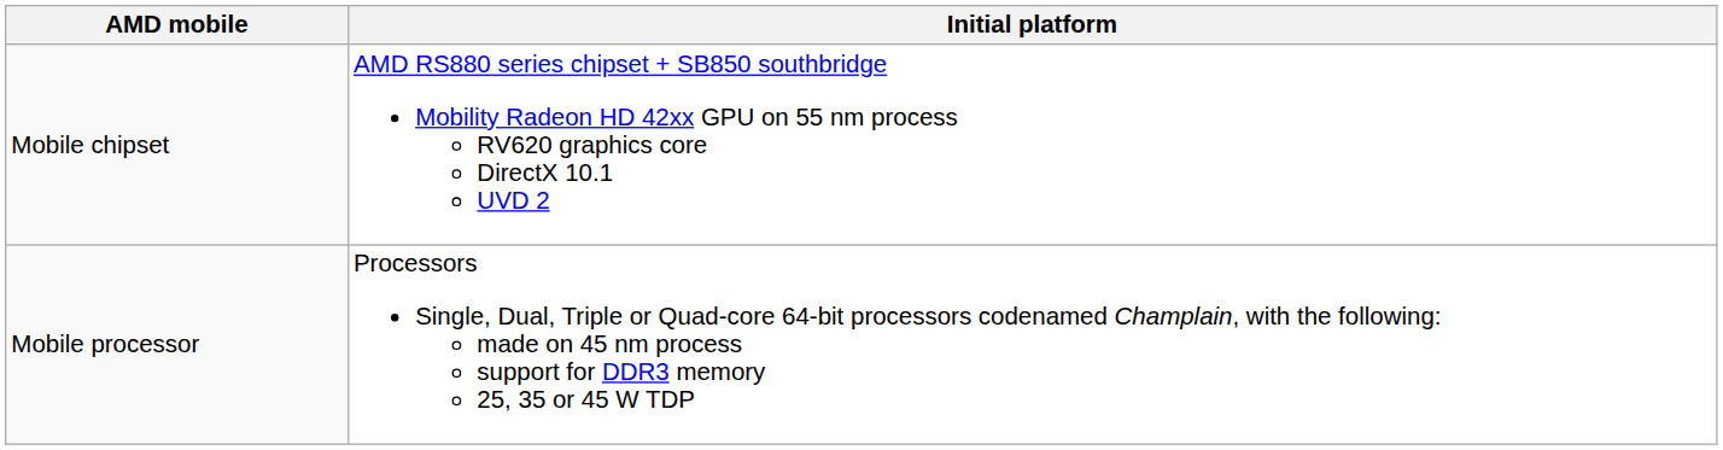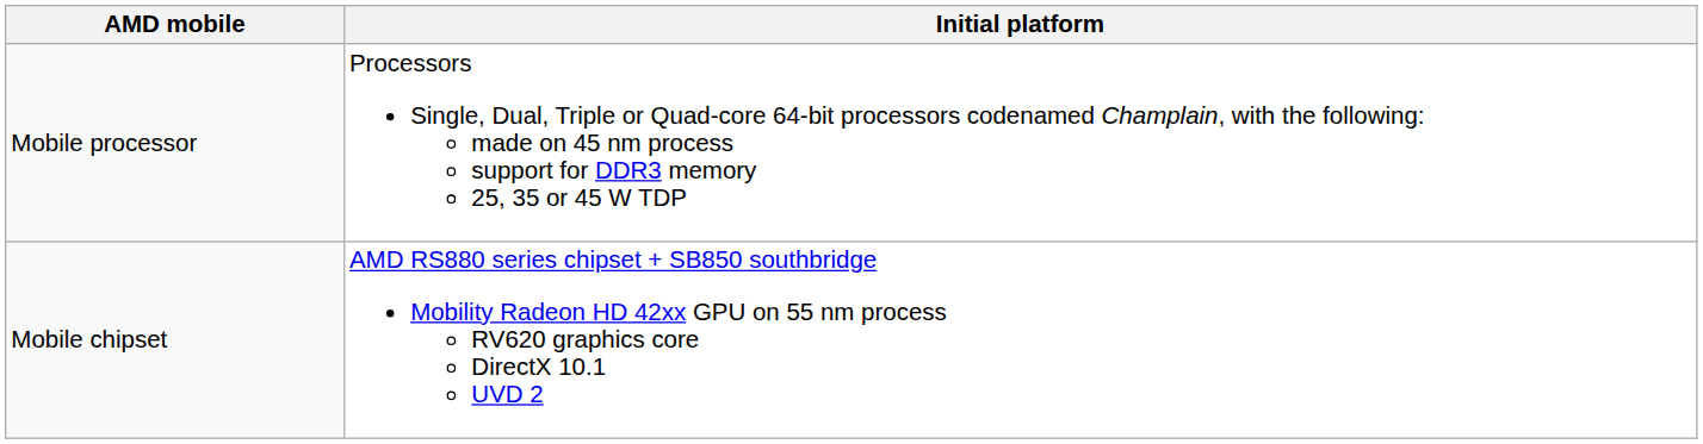rows swapped: Mobile processor <-> Mobile chipset
